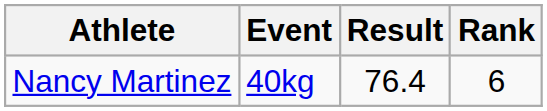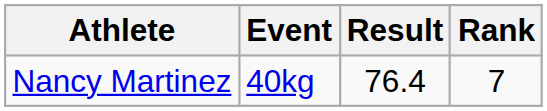Nancy Martinez | Rank: 6 -> 7
